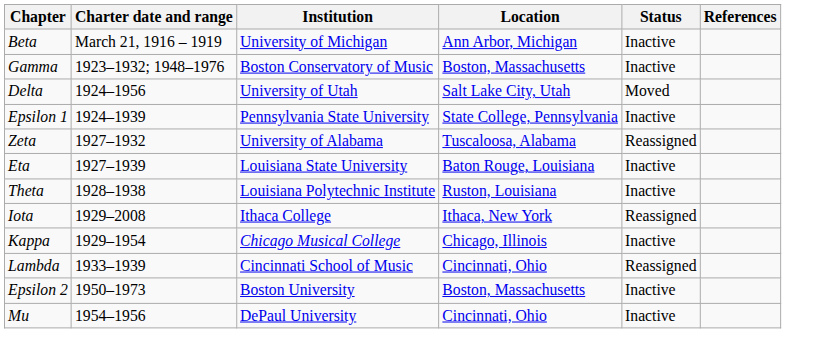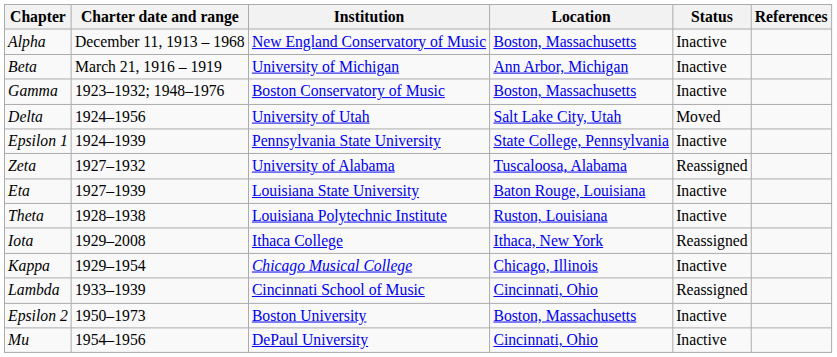+ row: Alpha | December 11, 1913 – 1968 | New England Conservatory of Music | Boston, Massachusetts | Inactive
